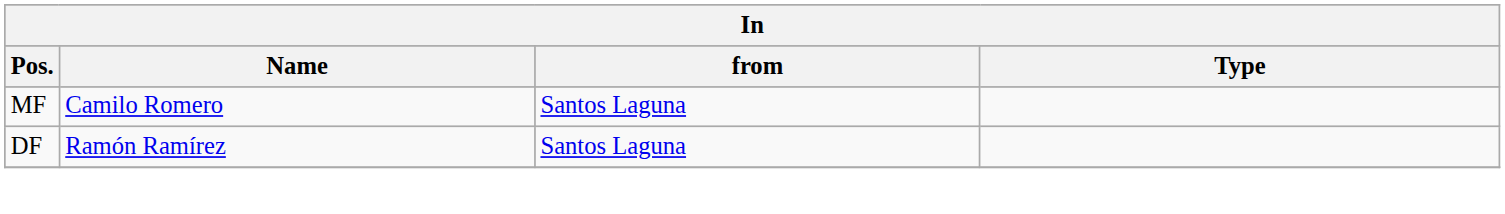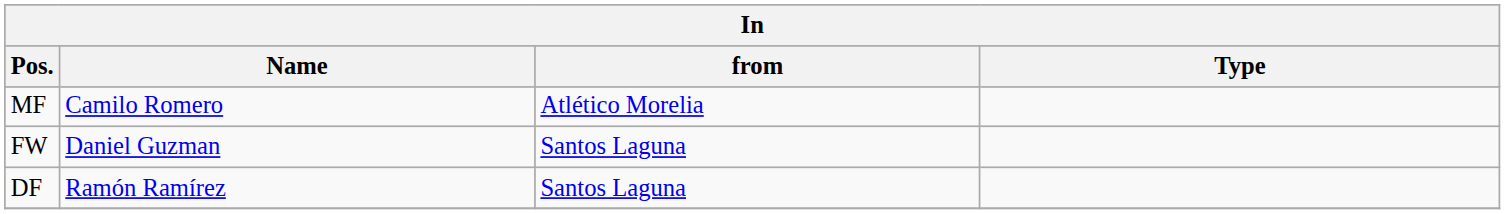MF | from: Santos Laguna -> Atlético Morelia
+ row: FW | Daniel Guzman | Santos Laguna
